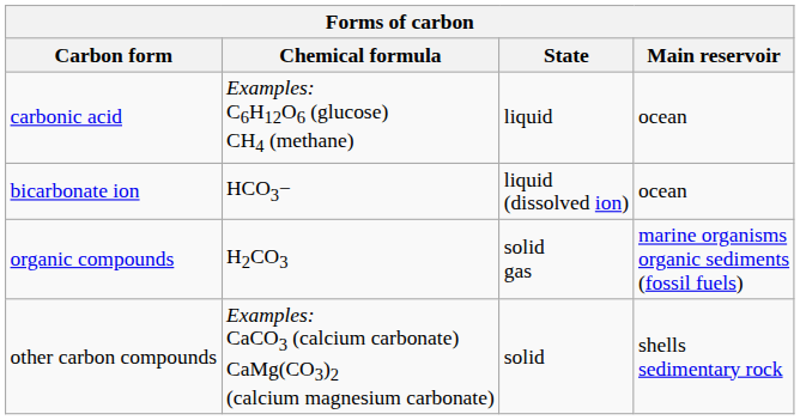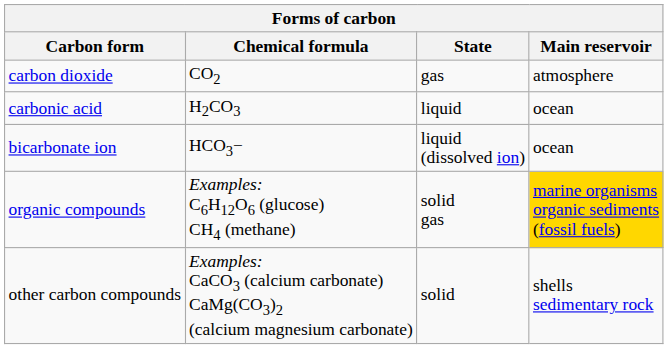+ row: carbon dioxide | CO2 | gas | atmosphere
carbonic acid | Chemical formula: Examples: C6H12O6 (glucose) CH4 (methane) -> H2CO3
organic compounds | Chemical formula: H2CO3 -> Examples: C6H12O6 (glucose) CH4 (methane)
organic compounds | Main reservoir: no background -> gold background
